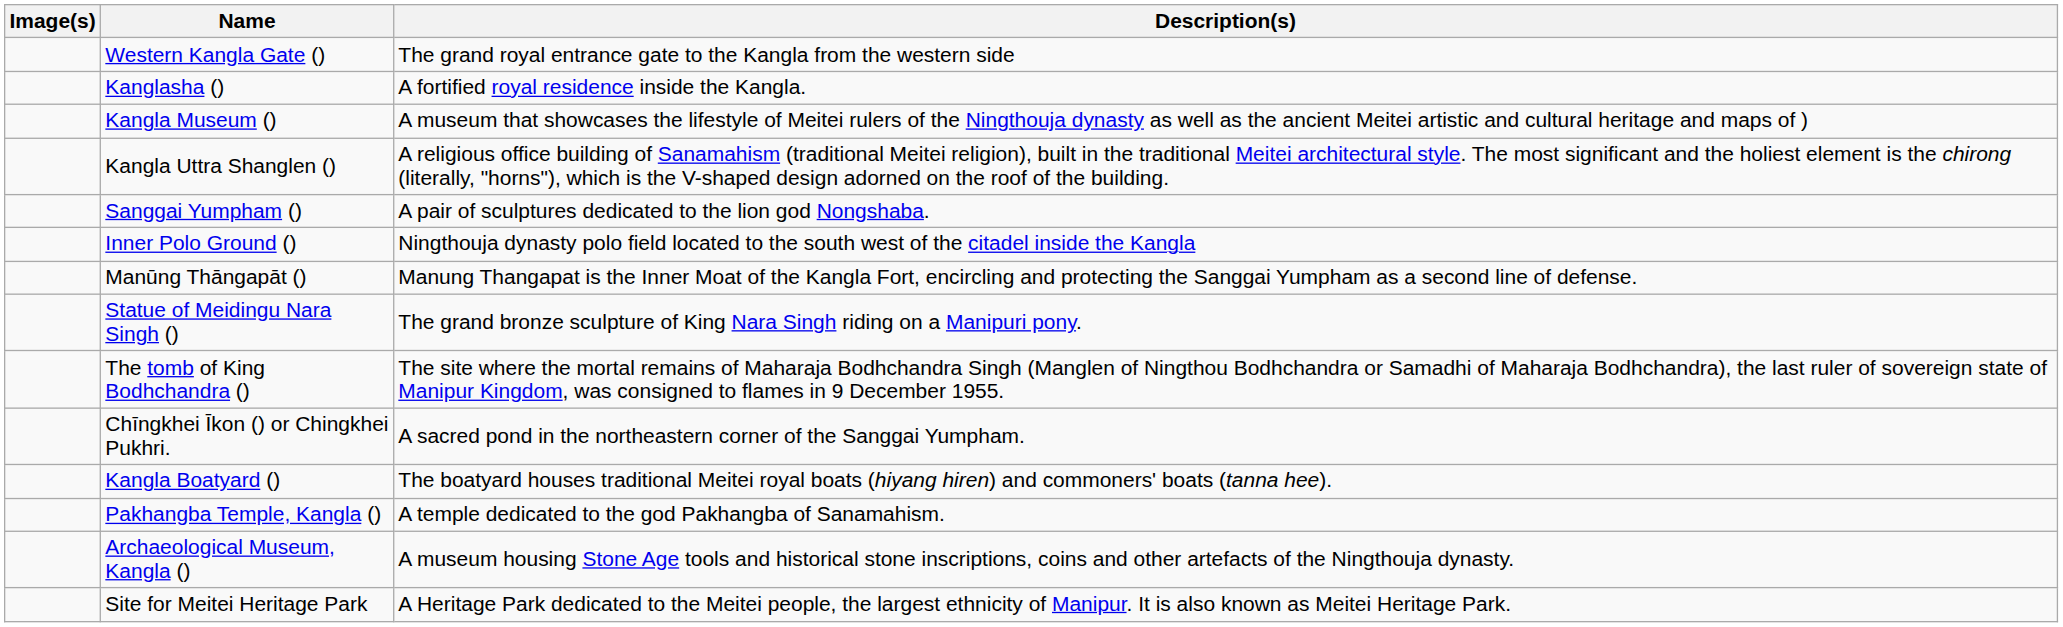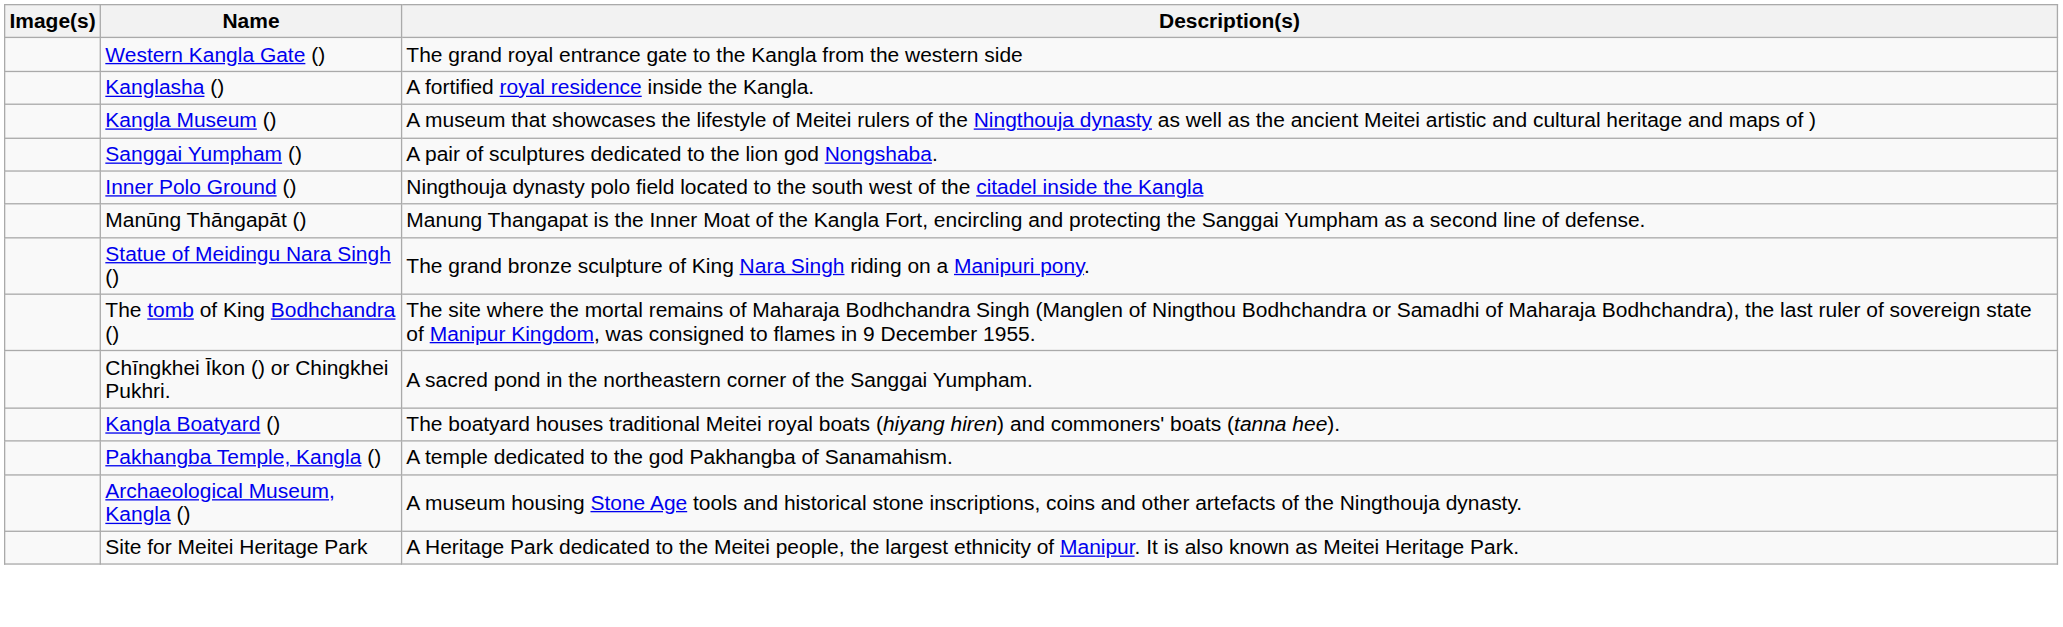- row: Kangla Uttra Shanglen () | A religious office building of Sanamahism (traditional Meitei religion), built in the traditional Meitei architectural style. The most significant and the holiest element is the chirong (literally, "horns"), which is the V-shaped design adorned on the roof of the building.
